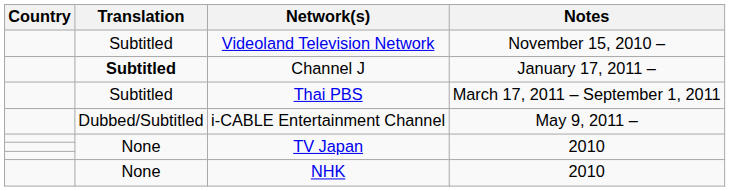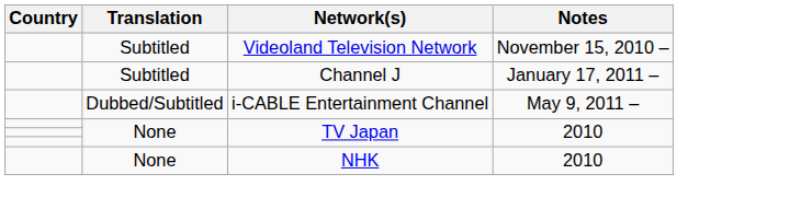Channel J | Translation: bold -> normal
- row: Subtitled | Thai PBS | March 17, 2011 – September 1, 2011
